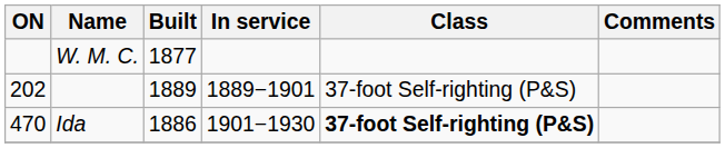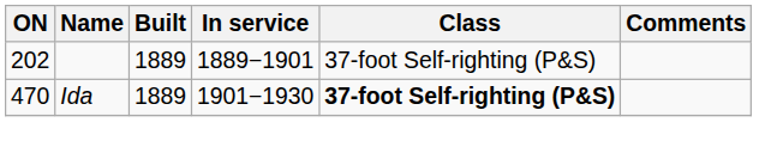- row: W. M. C. | 1877
Ida | Built: 1886 -> 1889
